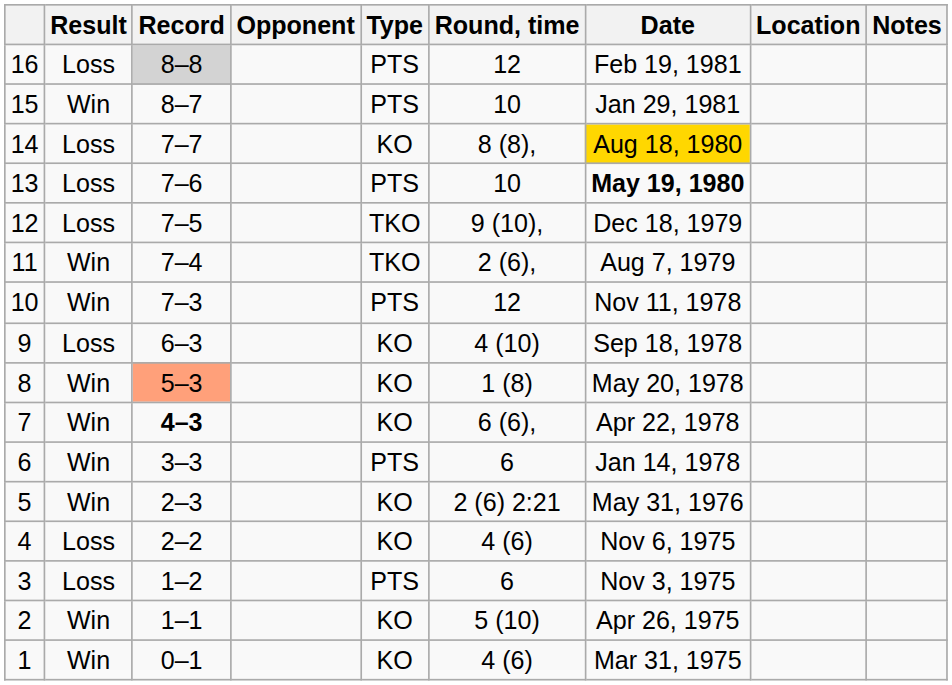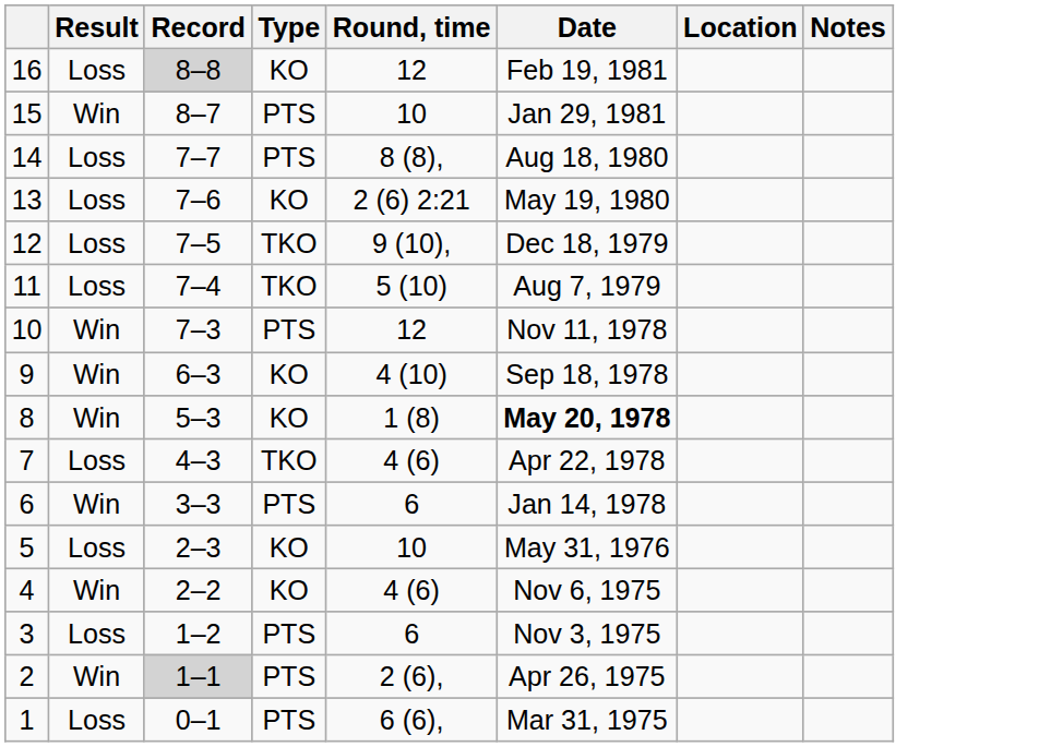- column: Opponent
16 | Type: PTS -> KO
14 | Type: KO -> PTS
14 | Date: gold background -> no background
13 | Type: PTS -> KO
13 | Round, time: 10 -> 2 (6) 2:21
13 | Date: bold -> normal
11 | Result: Win -> Loss
11 | Round, time: 2 (6), -> 5 (10)
9 | Result: Loss -> Win
8 | Record: lightsalmon background -> no background
8 | Date: normal -> bold
7 | Result: Win -> Loss
7 | Record: bold -> normal
7 | Type: KO -> TKO
7 | Round, time: 6 (6), -> 4 (6)
5 | Result: Win -> Loss
5 | Round, time: 2 (6) 2:21 -> 10
4 | Result: Loss -> Win
2 | Record: no background -> lightgrey background
2 | Type: KO -> PTS
2 | Round, time: 5 (10) -> 2 (6),
1 | Result: Win -> Loss
1 | Type: KO -> PTS
1 | Round, time: 4 (6) -> 6 (6),
